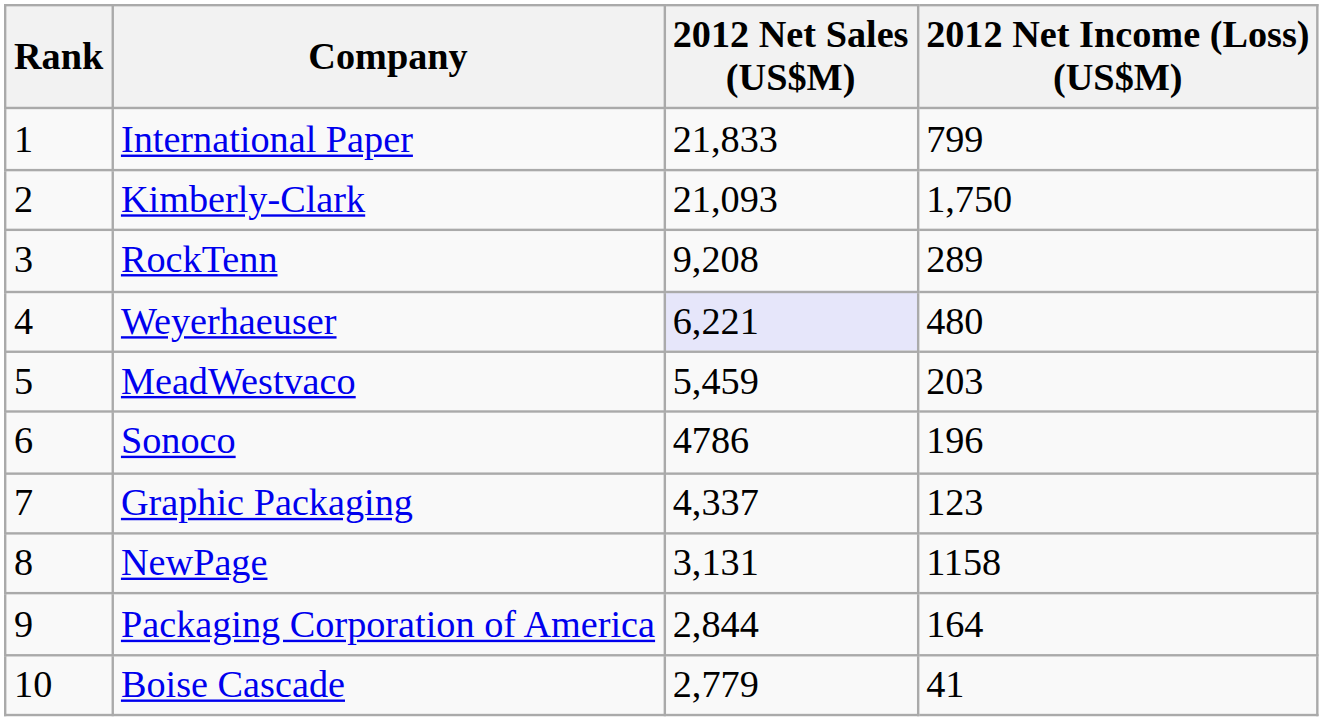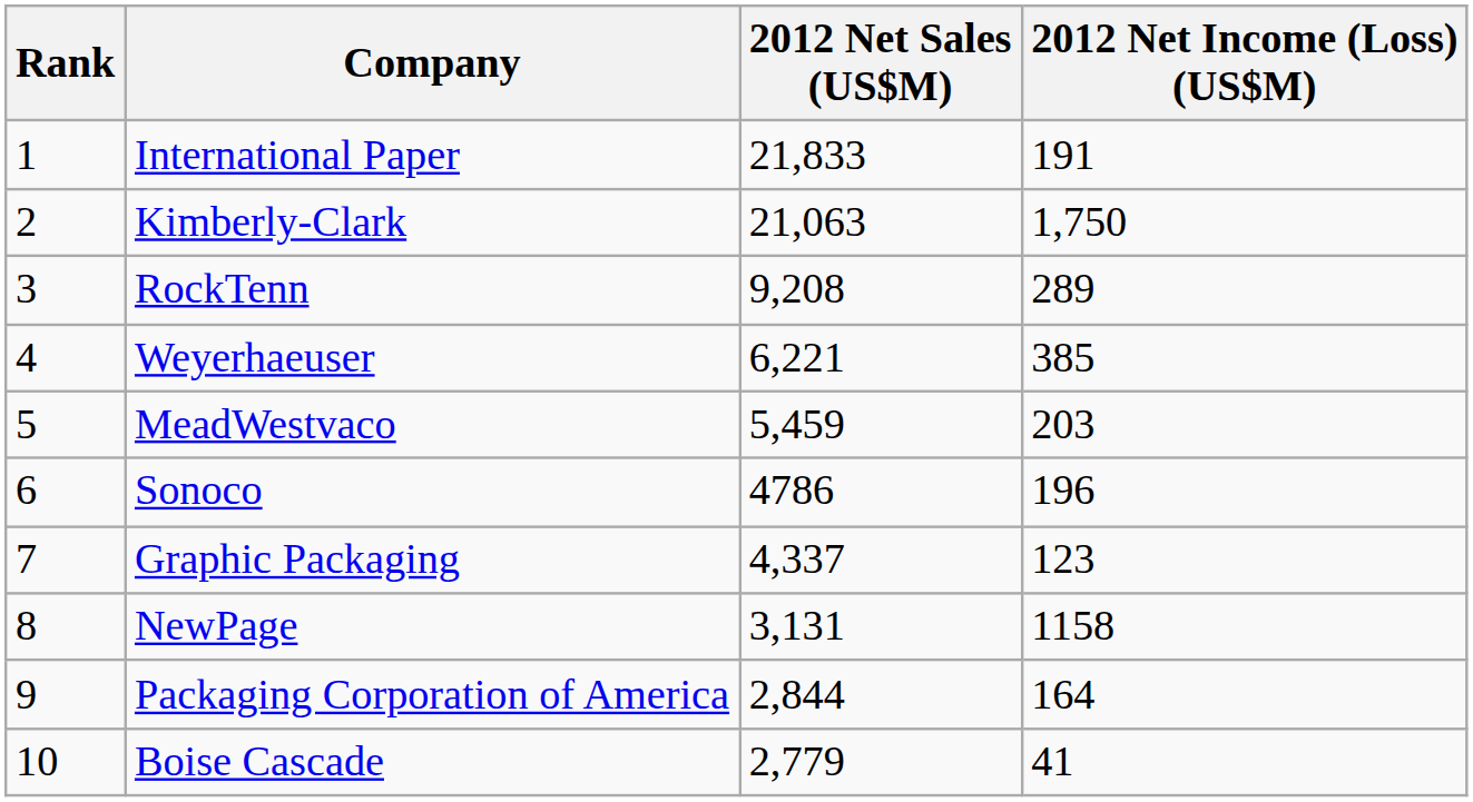International Paper | 2012 Net Income (Loss) (US$M): 799 -> 191
Kimberly-Clark | 2012 Net Sales (US$M): 21,093 -> 21,063
Weyerhaeuser | 2012 Net Sales (US$M): lavender background -> no background
Weyerhaeuser | 2012 Net Income (Loss) (US$M): 480 -> 385
